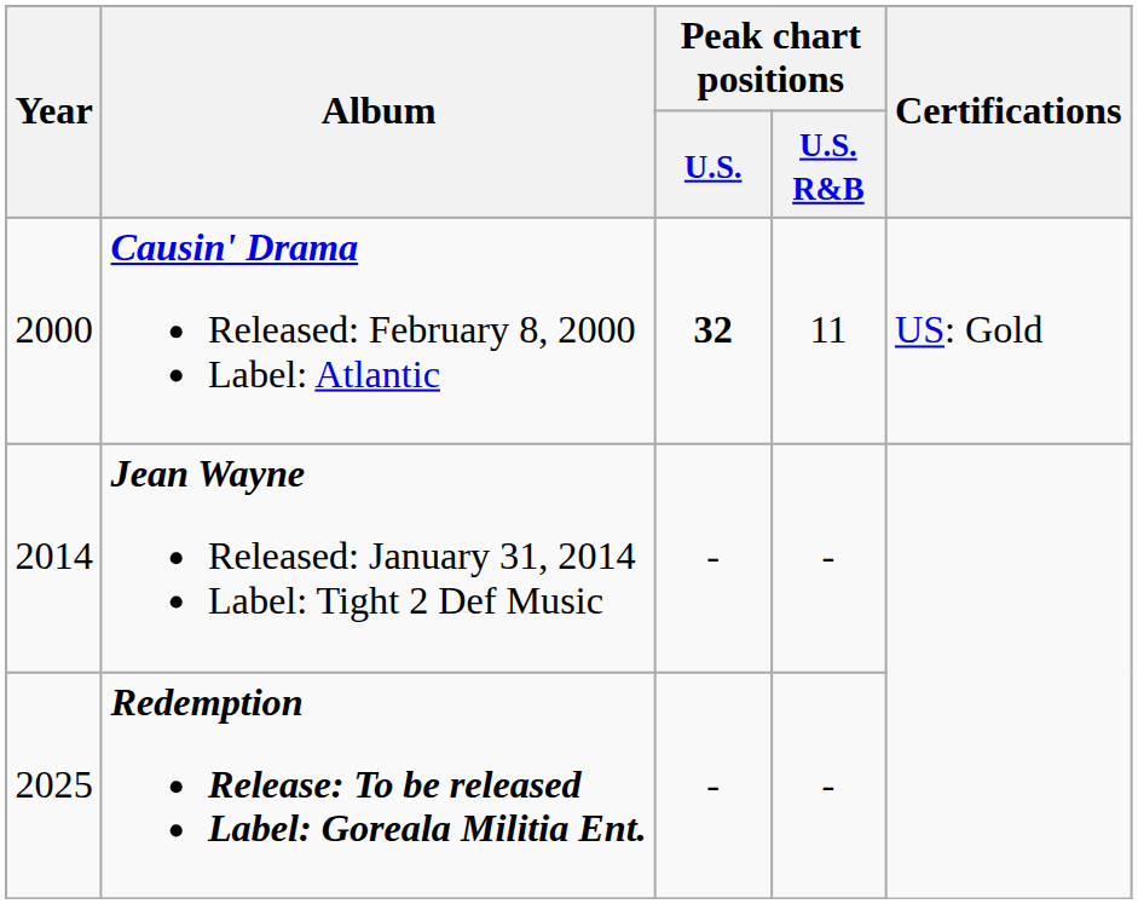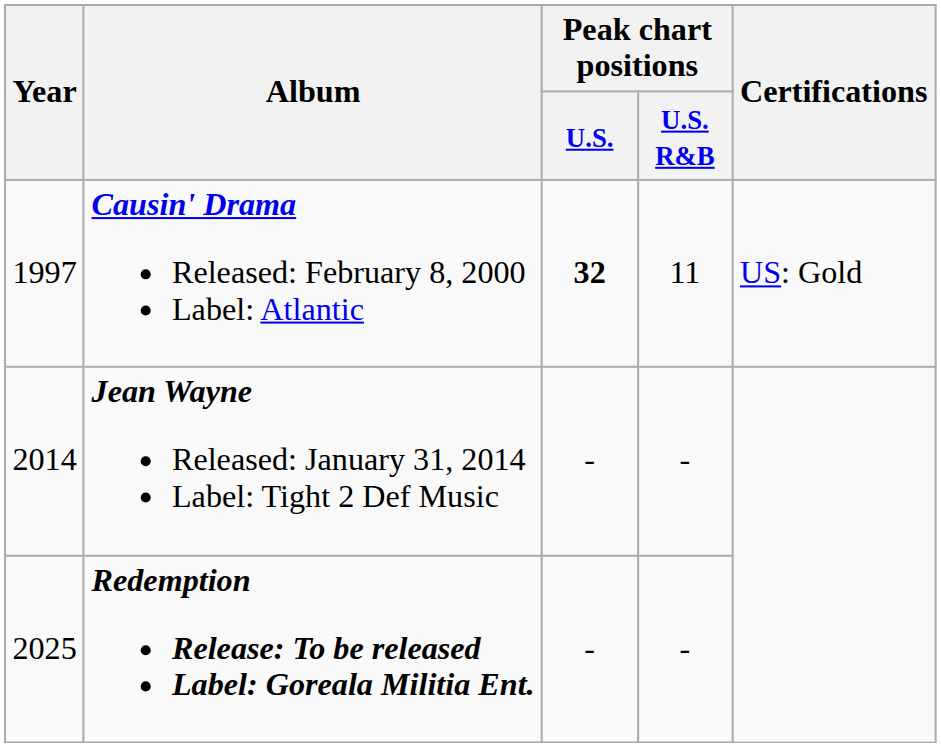Causin' Drama Released: February 8, 2000 Label: Atlantic | Year: 2000 -> 1997
